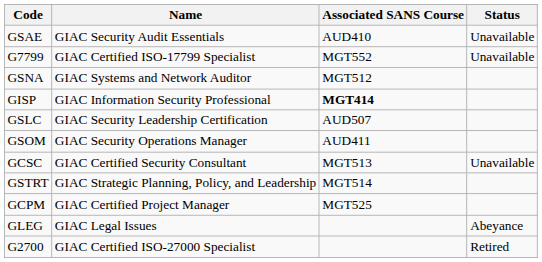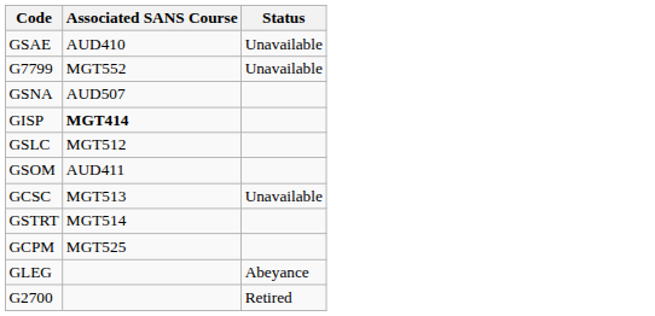- column: Name | GIAC Security Audit Essentials | GIAC Certified ISO-17799 Specialist | GIAC Systems and Network Auditor | GIAC Information Security Professional | GIAC Security Leadership Certification | GIAC Security Operations Manager | GIAC Certified Security Consultant | GIAC Strategic Planning, Policy, and Leadership | GIAC Certified Project Manager | GIAC Legal Issues | GIAC Certified ISO-27000 Specialist
GSNA | Associated SANS Course: MGT512 -> AUD507
GSLC | Associated SANS Course: AUD507 -> MGT512
